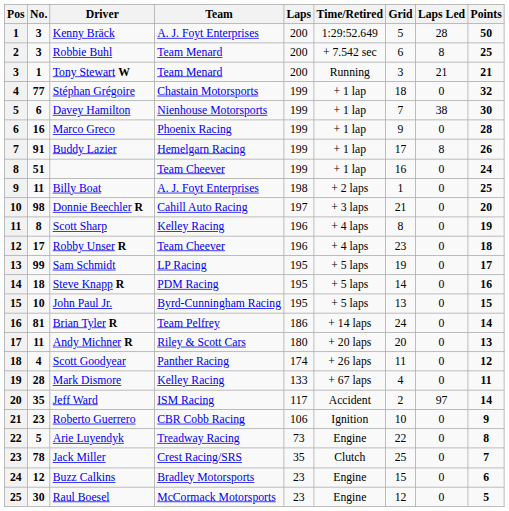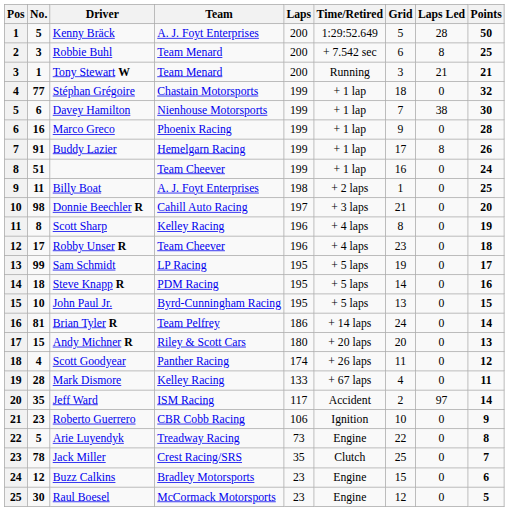Kenny Bräck | No.: 3 -> 5
Andy Michner R | No.: 11 -> 15
